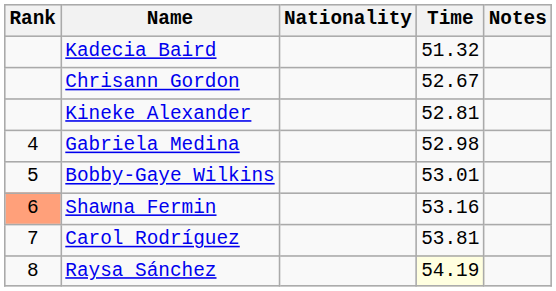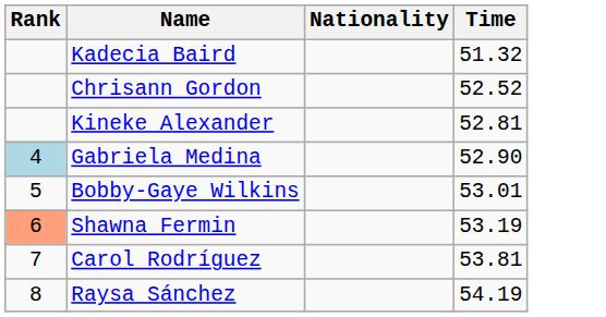- column: Notes
Chrisann Gordon | Time: 52.67 -> 52.52
Gabriela Medina | Rank: no background -> lightblue background
Gabriela Medina | Time: 52.98 -> 52.90
Shawna Fermin | Time: 53.16 -> 53.19
Raysa Sánchez | Time: lightyellow background -> no background
